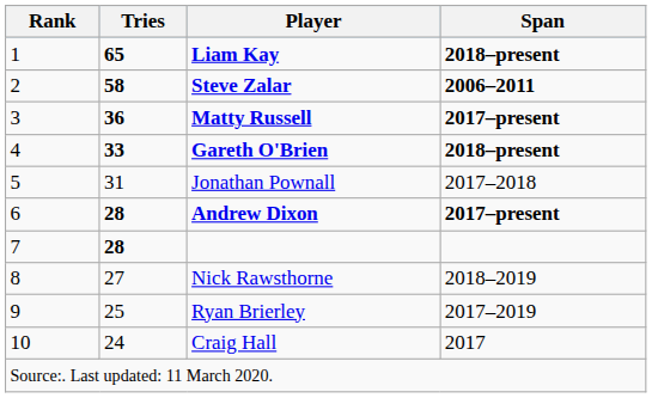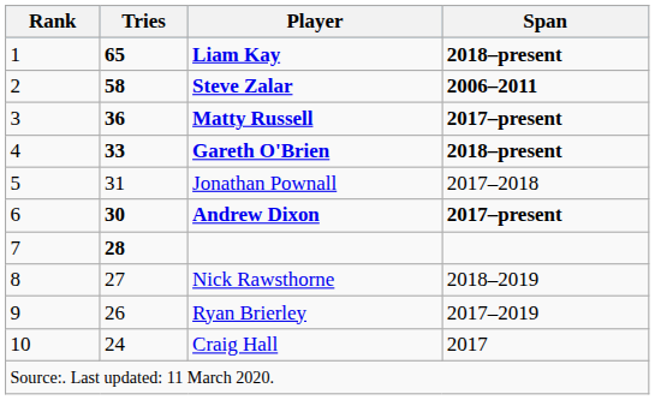Andrew Dixon | Tries: 28 -> 30
Ryan Brierley | Tries: 25 -> 26
